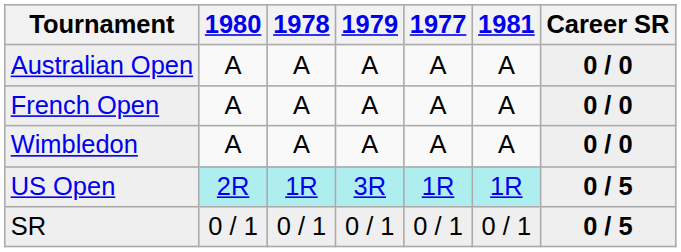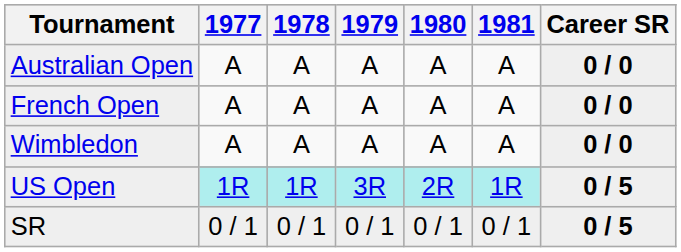columns swapped: 1977 <-> 1980
